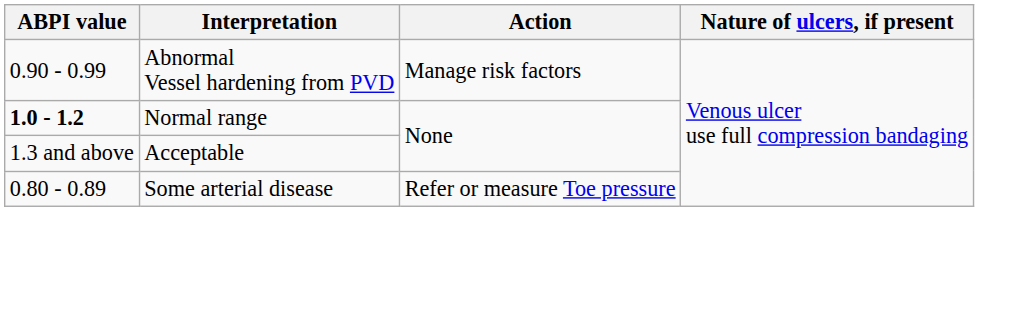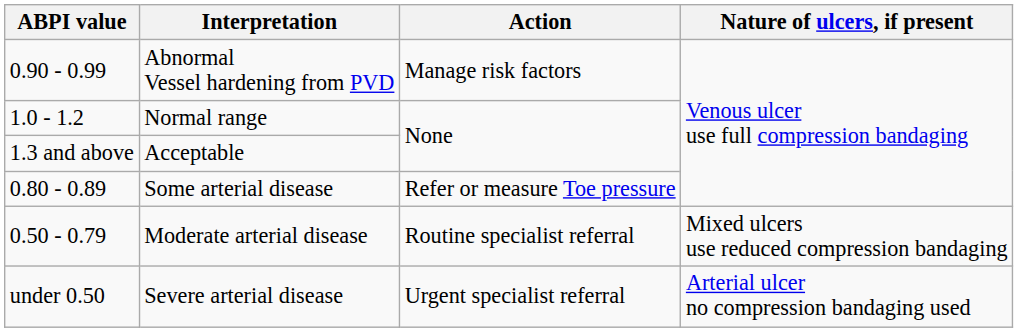Normal range | ABPI value: bold -> normal
+ row: 0.50 - 0.79 | Moderate arterial disease | Routine specialist referral | Mixed ulcers use reduced compression bandaging
+ row: under 0.50 | Severe arterial disease | Urgent specialist referral | Arterial ulcer no compression bandaging used
